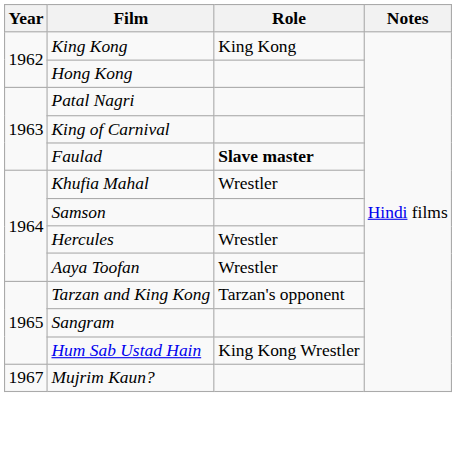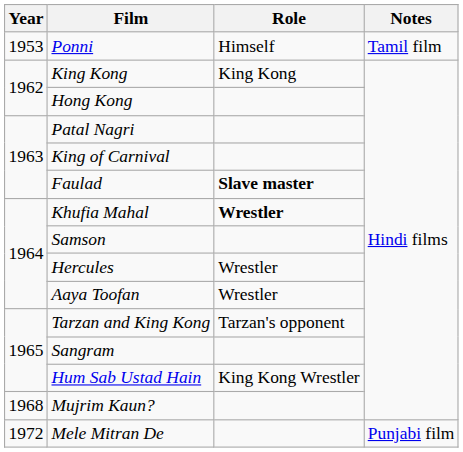+ row: 1953 | Ponni | Himself | Tamil film
Khufia Mahal | Role: normal -> bold
Mujrim Kaun? | Year: 1967 -> 1968
+ row: 1972 | Mele Mitran De | Punjabi film
